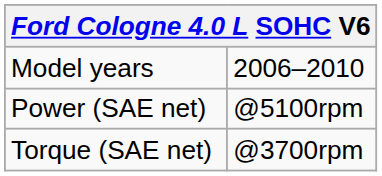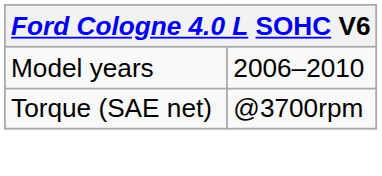- row: Power (SAE net) | @5100rpm
